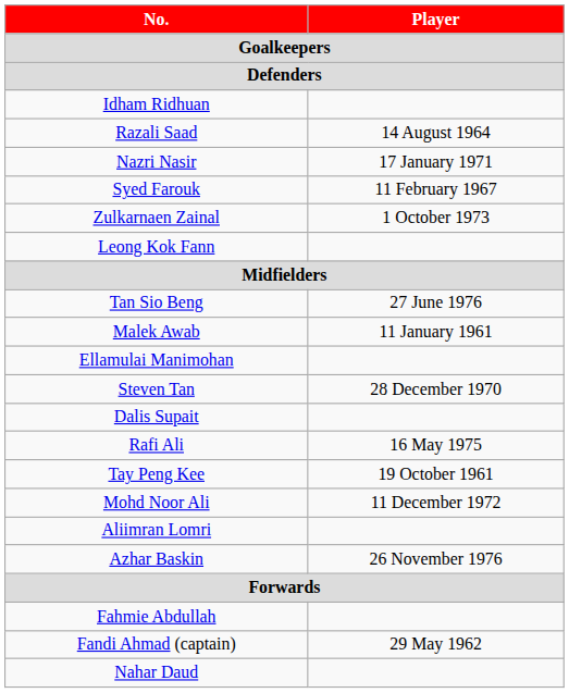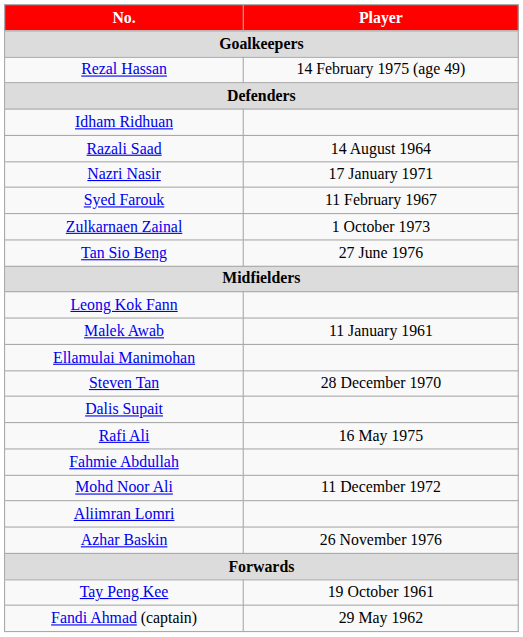+ row: Rezal Hassan | 14 February 1975 (age 49)
rows swapped: Tan Sio Beng <-> Leong Kok Fann
rows swapped: Fahmie Abdullah <-> Tay Peng Kee
- row: Nahar Daud
